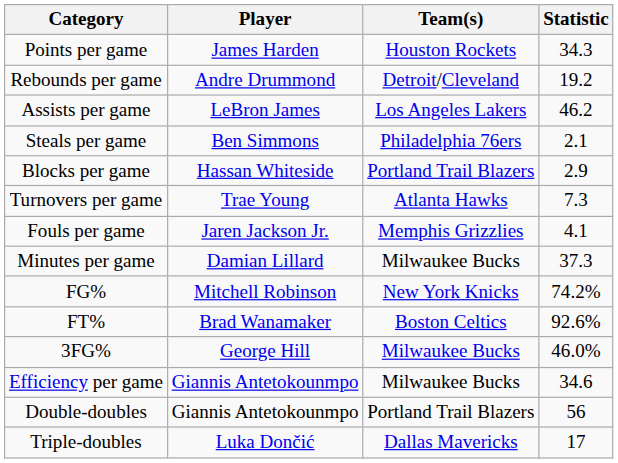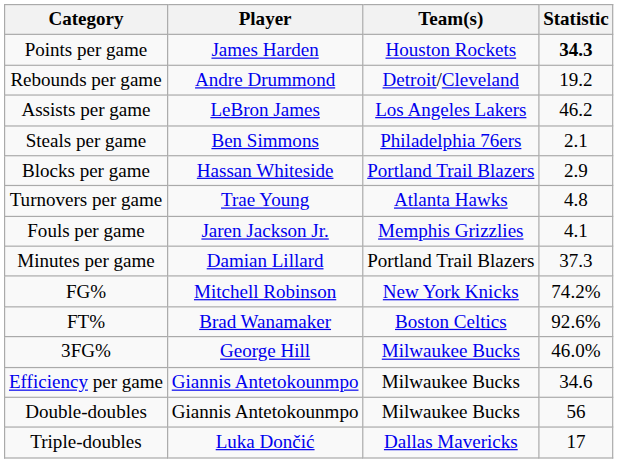Points per game | Statistic: normal -> bold
Turnovers per game | Statistic: 7.3 -> 4.8
Minutes per game | Team(s): Milwaukee Bucks -> Portland Trail Blazers
Double-doubles | Team(s): Portland Trail Blazers -> Milwaukee Bucks
